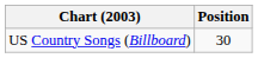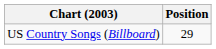US Country Songs (Billboard) | Position: 30 -> 29
